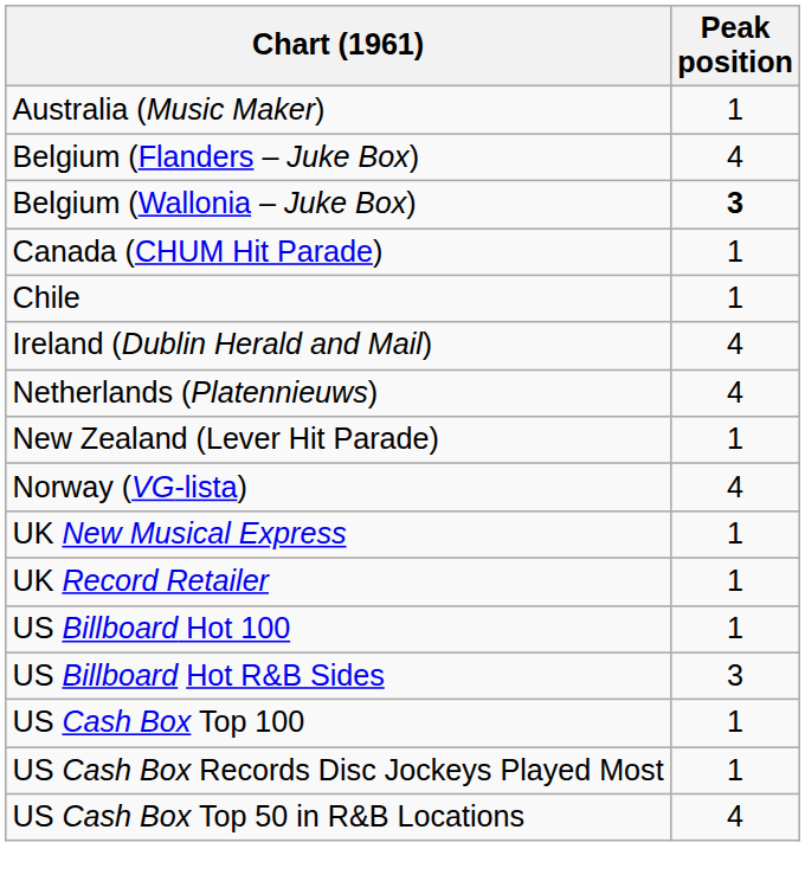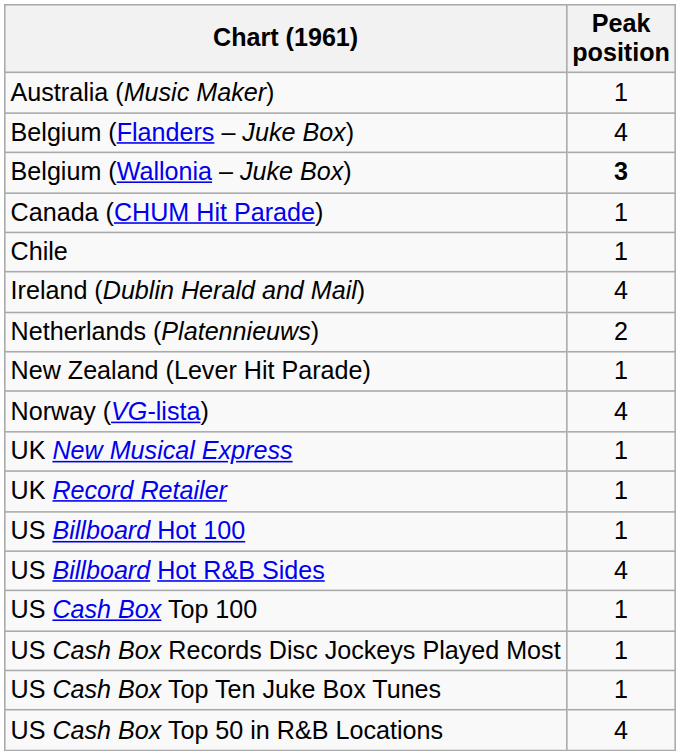Netherlands (Platennieuws) | Peak position: 4 -> 2
US Billboard Hot R&B Sides | Peak position: 3 -> 4
+ row: US Cash Box Top Ten Juke Box Tunes | 1
